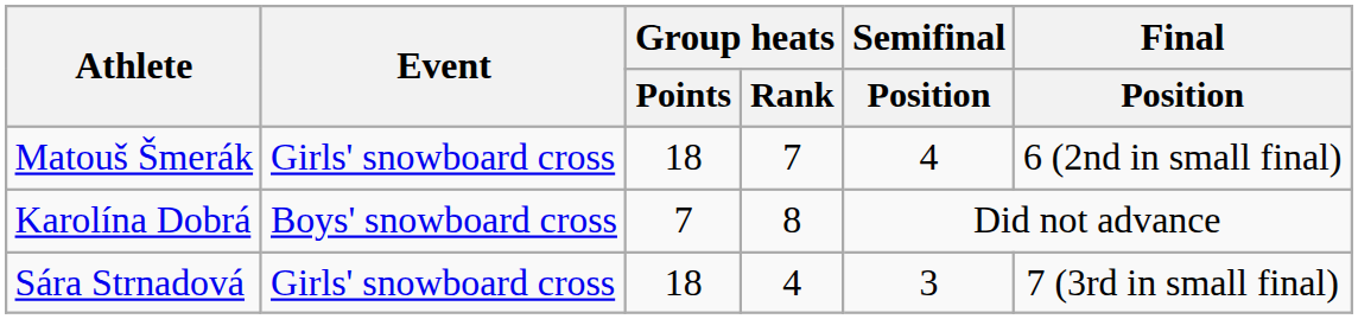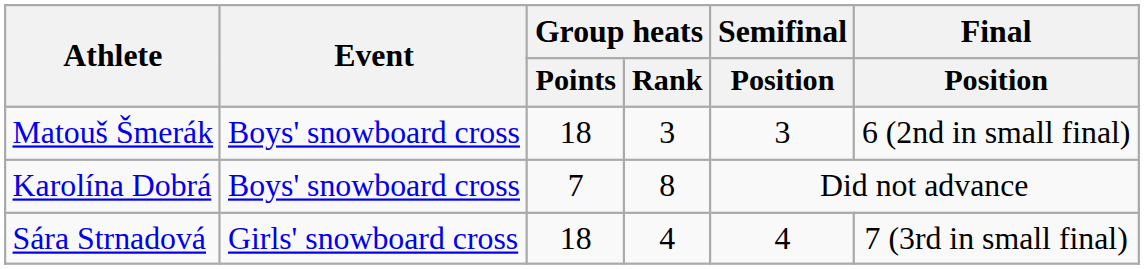Matouš Šmerák | Event: Girls' snowboard cross -> Boys' snowboard cross
Matouš Šmerák | Group heats / Rank: 7 -> 3
Matouš Šmerák | Semifinal / Position: 4 -> 3
Sára Strnadová | Semifinal / Position: 3 -> 4
